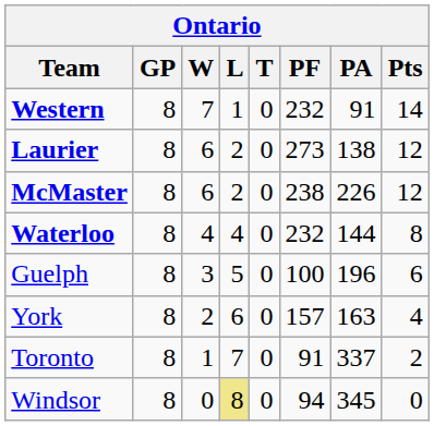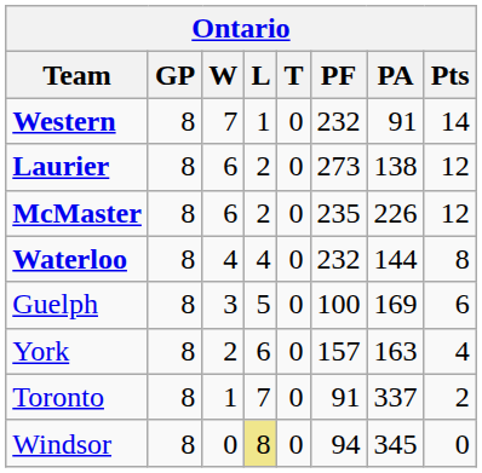McMaster | PF: 238 -> 235
Guelph | PA: 196 -> 169
